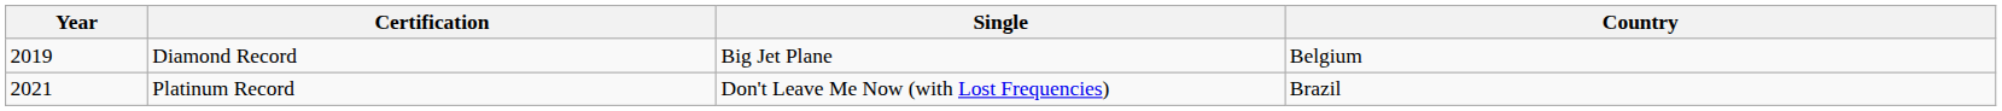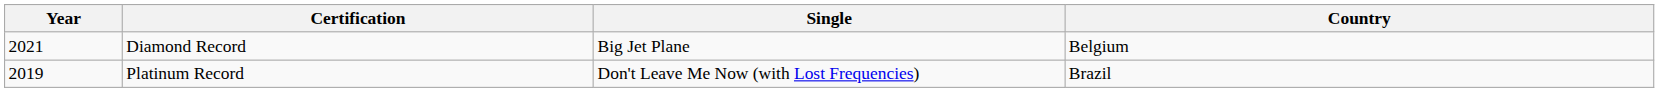Diamond Record | Year: 2019 -> 2021
Platinum Record | Year: 2021 -> 2019
